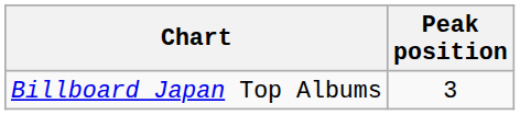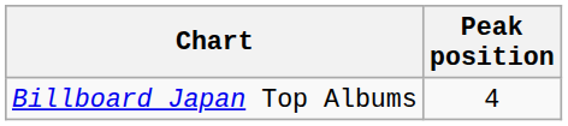Billboard Japan Top Albums | Peak position: 3 -> 4
